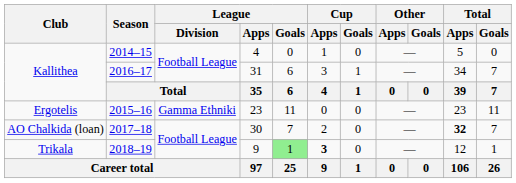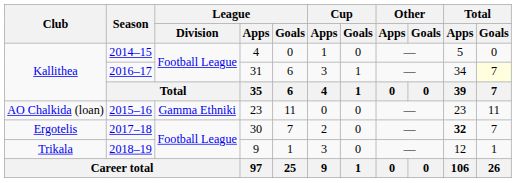2016–17 | Total / Goals: no background -> lightyellow background
2015–16 | Club: Ergotelis -> AO Chalkida (loan)
2017–18 | Club: AO Chalkida (loan) -> Ergotelis
2018–19 | League / Goals: lightgreen background -> no background
2018–19 | Cup / Apps: bold -> normal
